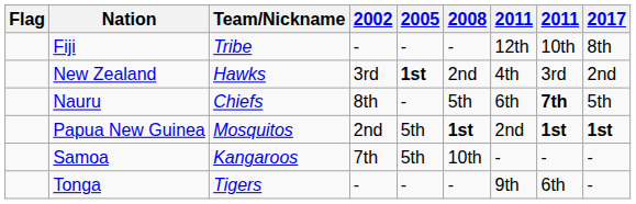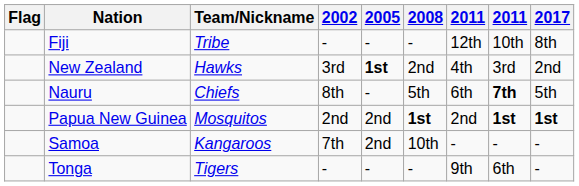Papua New Guinea | 2005: 5th -> 2nd
Samoa | 2005: 5th -> 2nd
